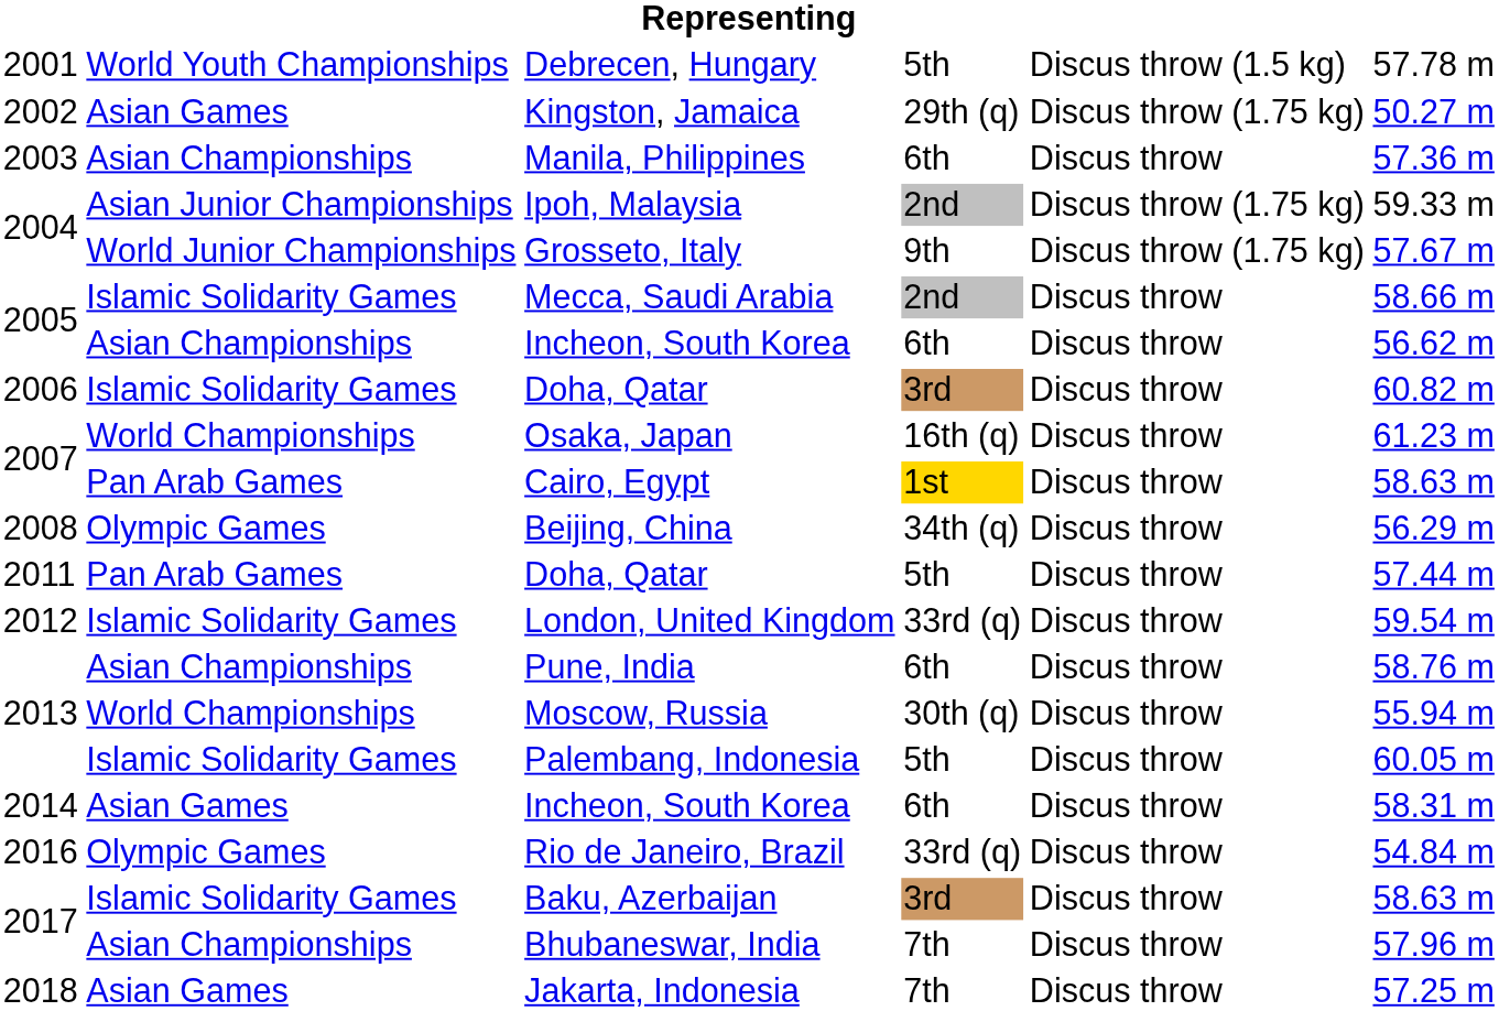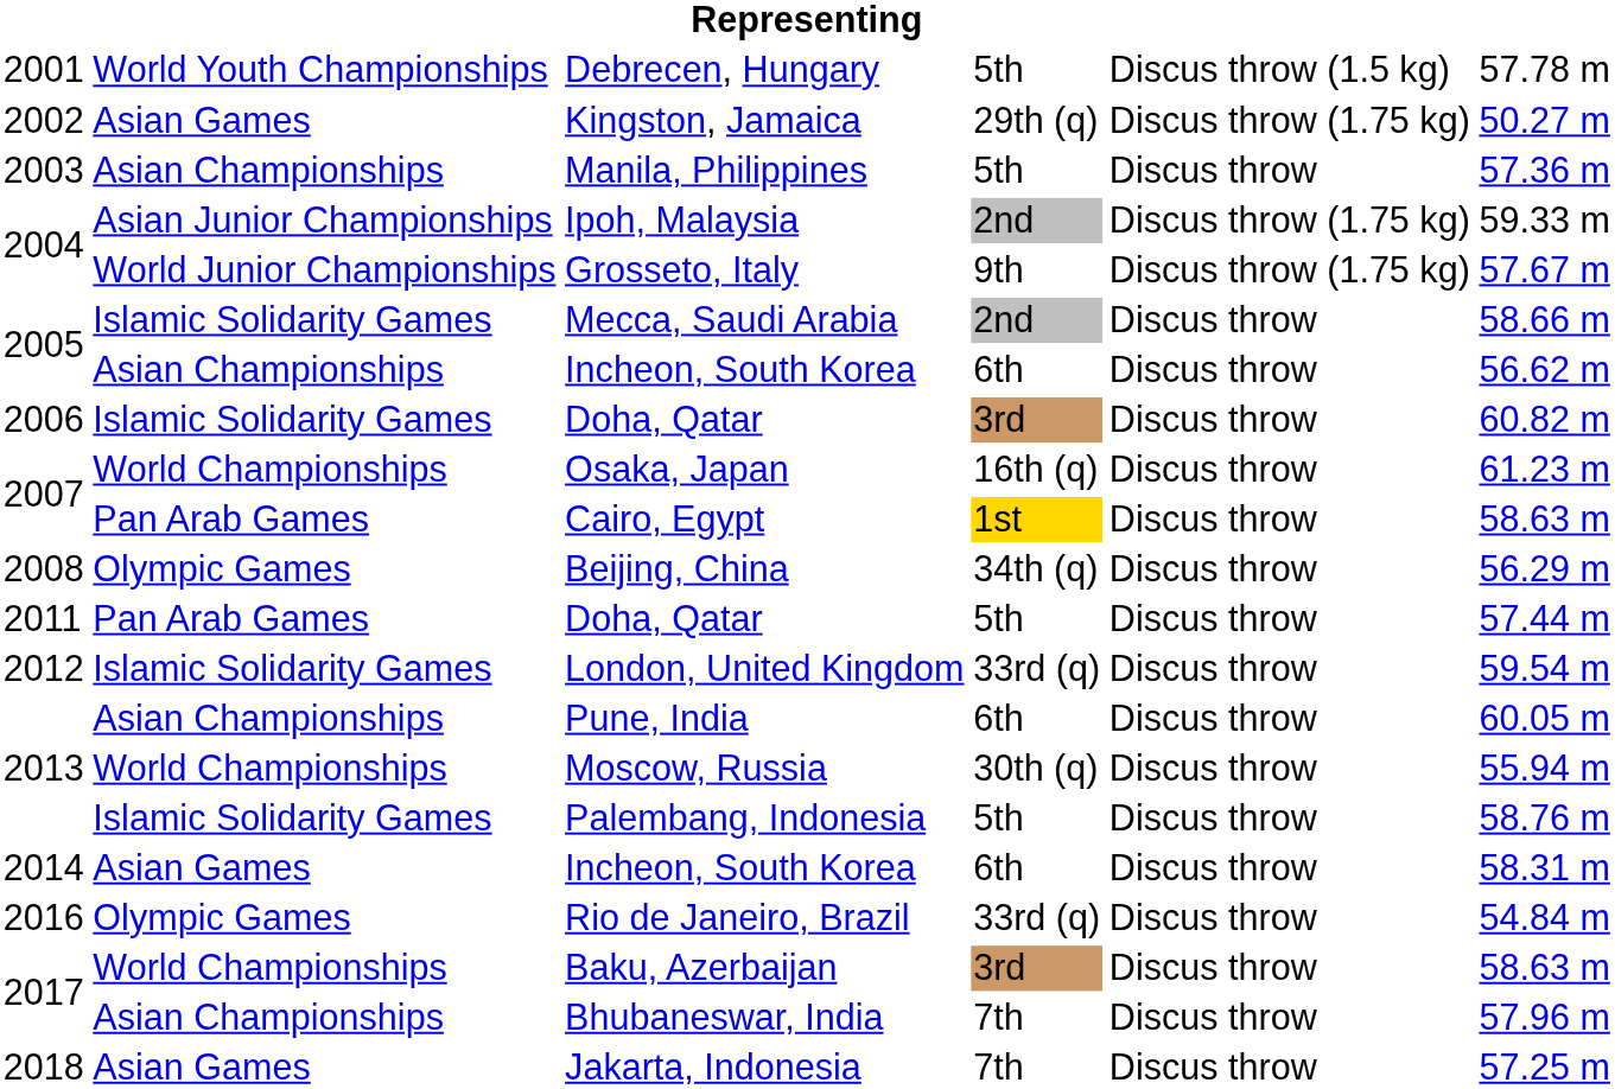Manila, Philippines | column 4: 6th -> 5th
Pune, India | column 6: 58.76 m -> 60.05 m
Palembang, Indonesia | column 6: 60.05 m -> 58.76 m
Baku, Azerbaijan | column 2: Islamic Solidarity Games -> World Championships
